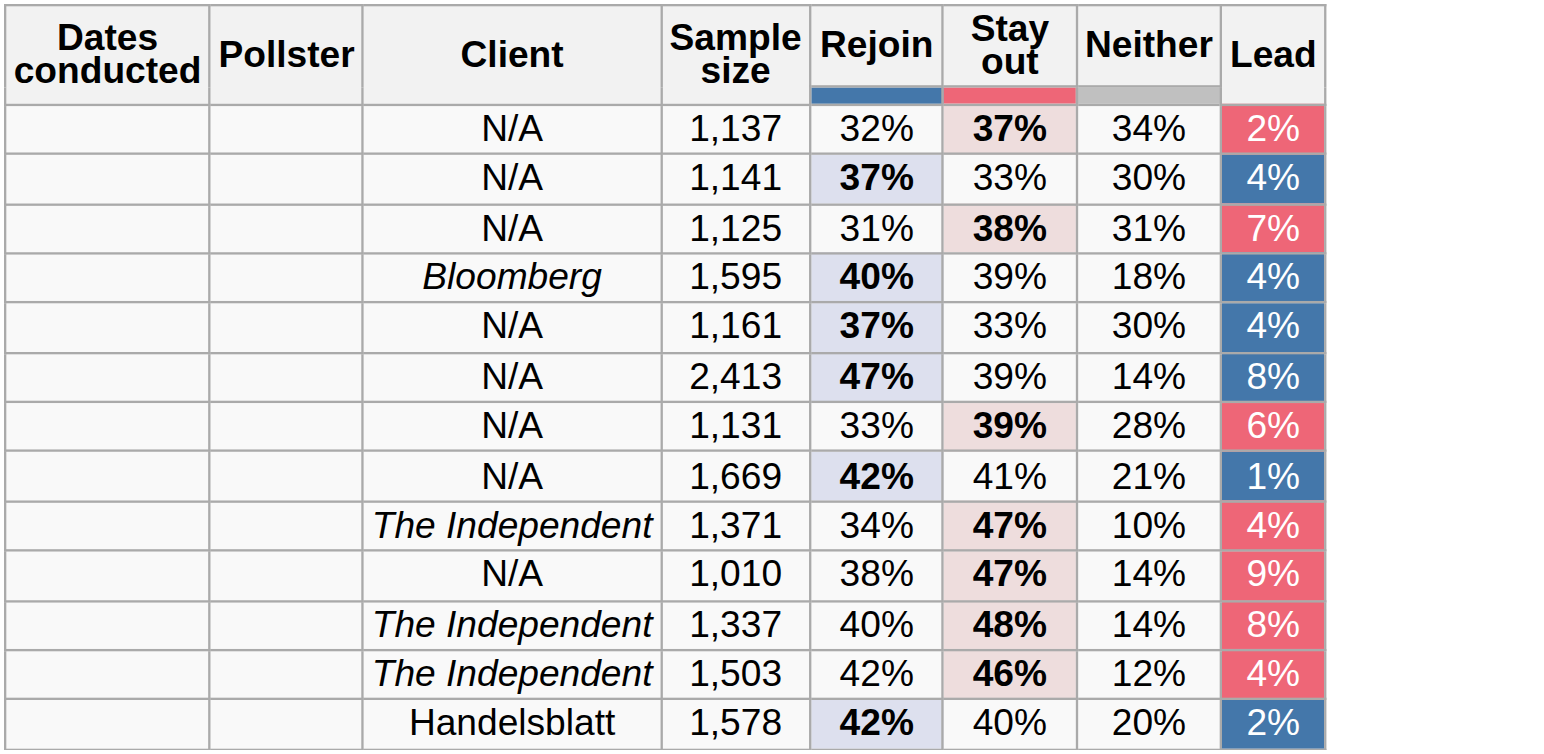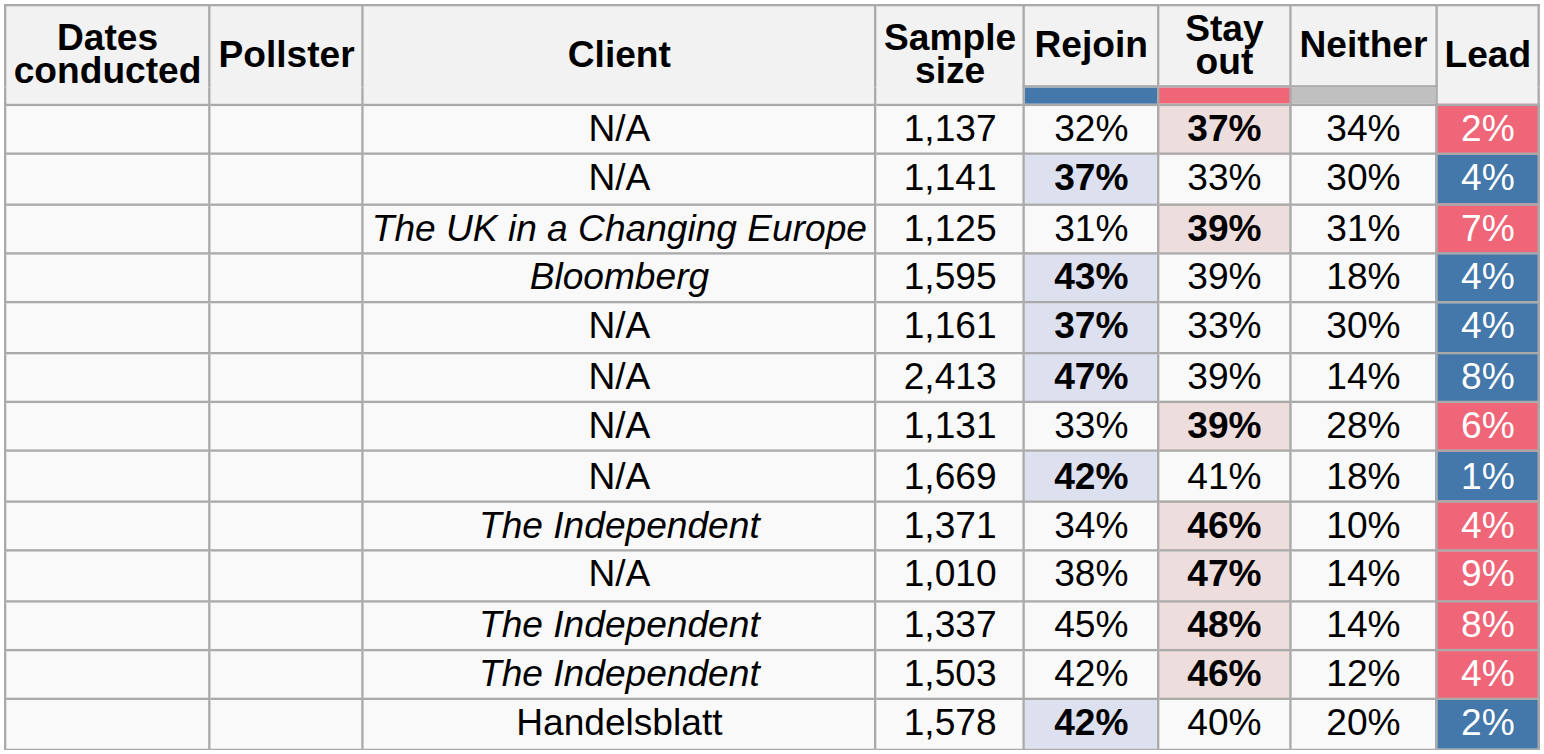1,125 | Client: N/A -> The UK in a Changing Europe
1,125 | Stay out: 38% -> 39%
1,595 | Rejoin: 40% -> 43%
1,669 | Neither: 21% -> 18%
1,371 | Stay out: 47% -> 46%
1,337 | Rejoin: 40% -> 45%
